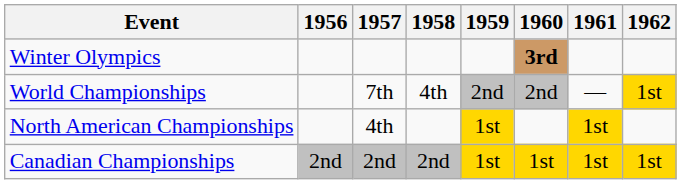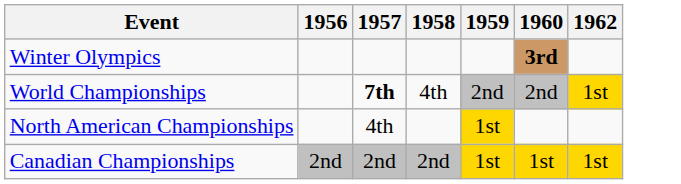- column: 1961 | — | 1st | 1st
World Championships | 1957: normal -> bold
